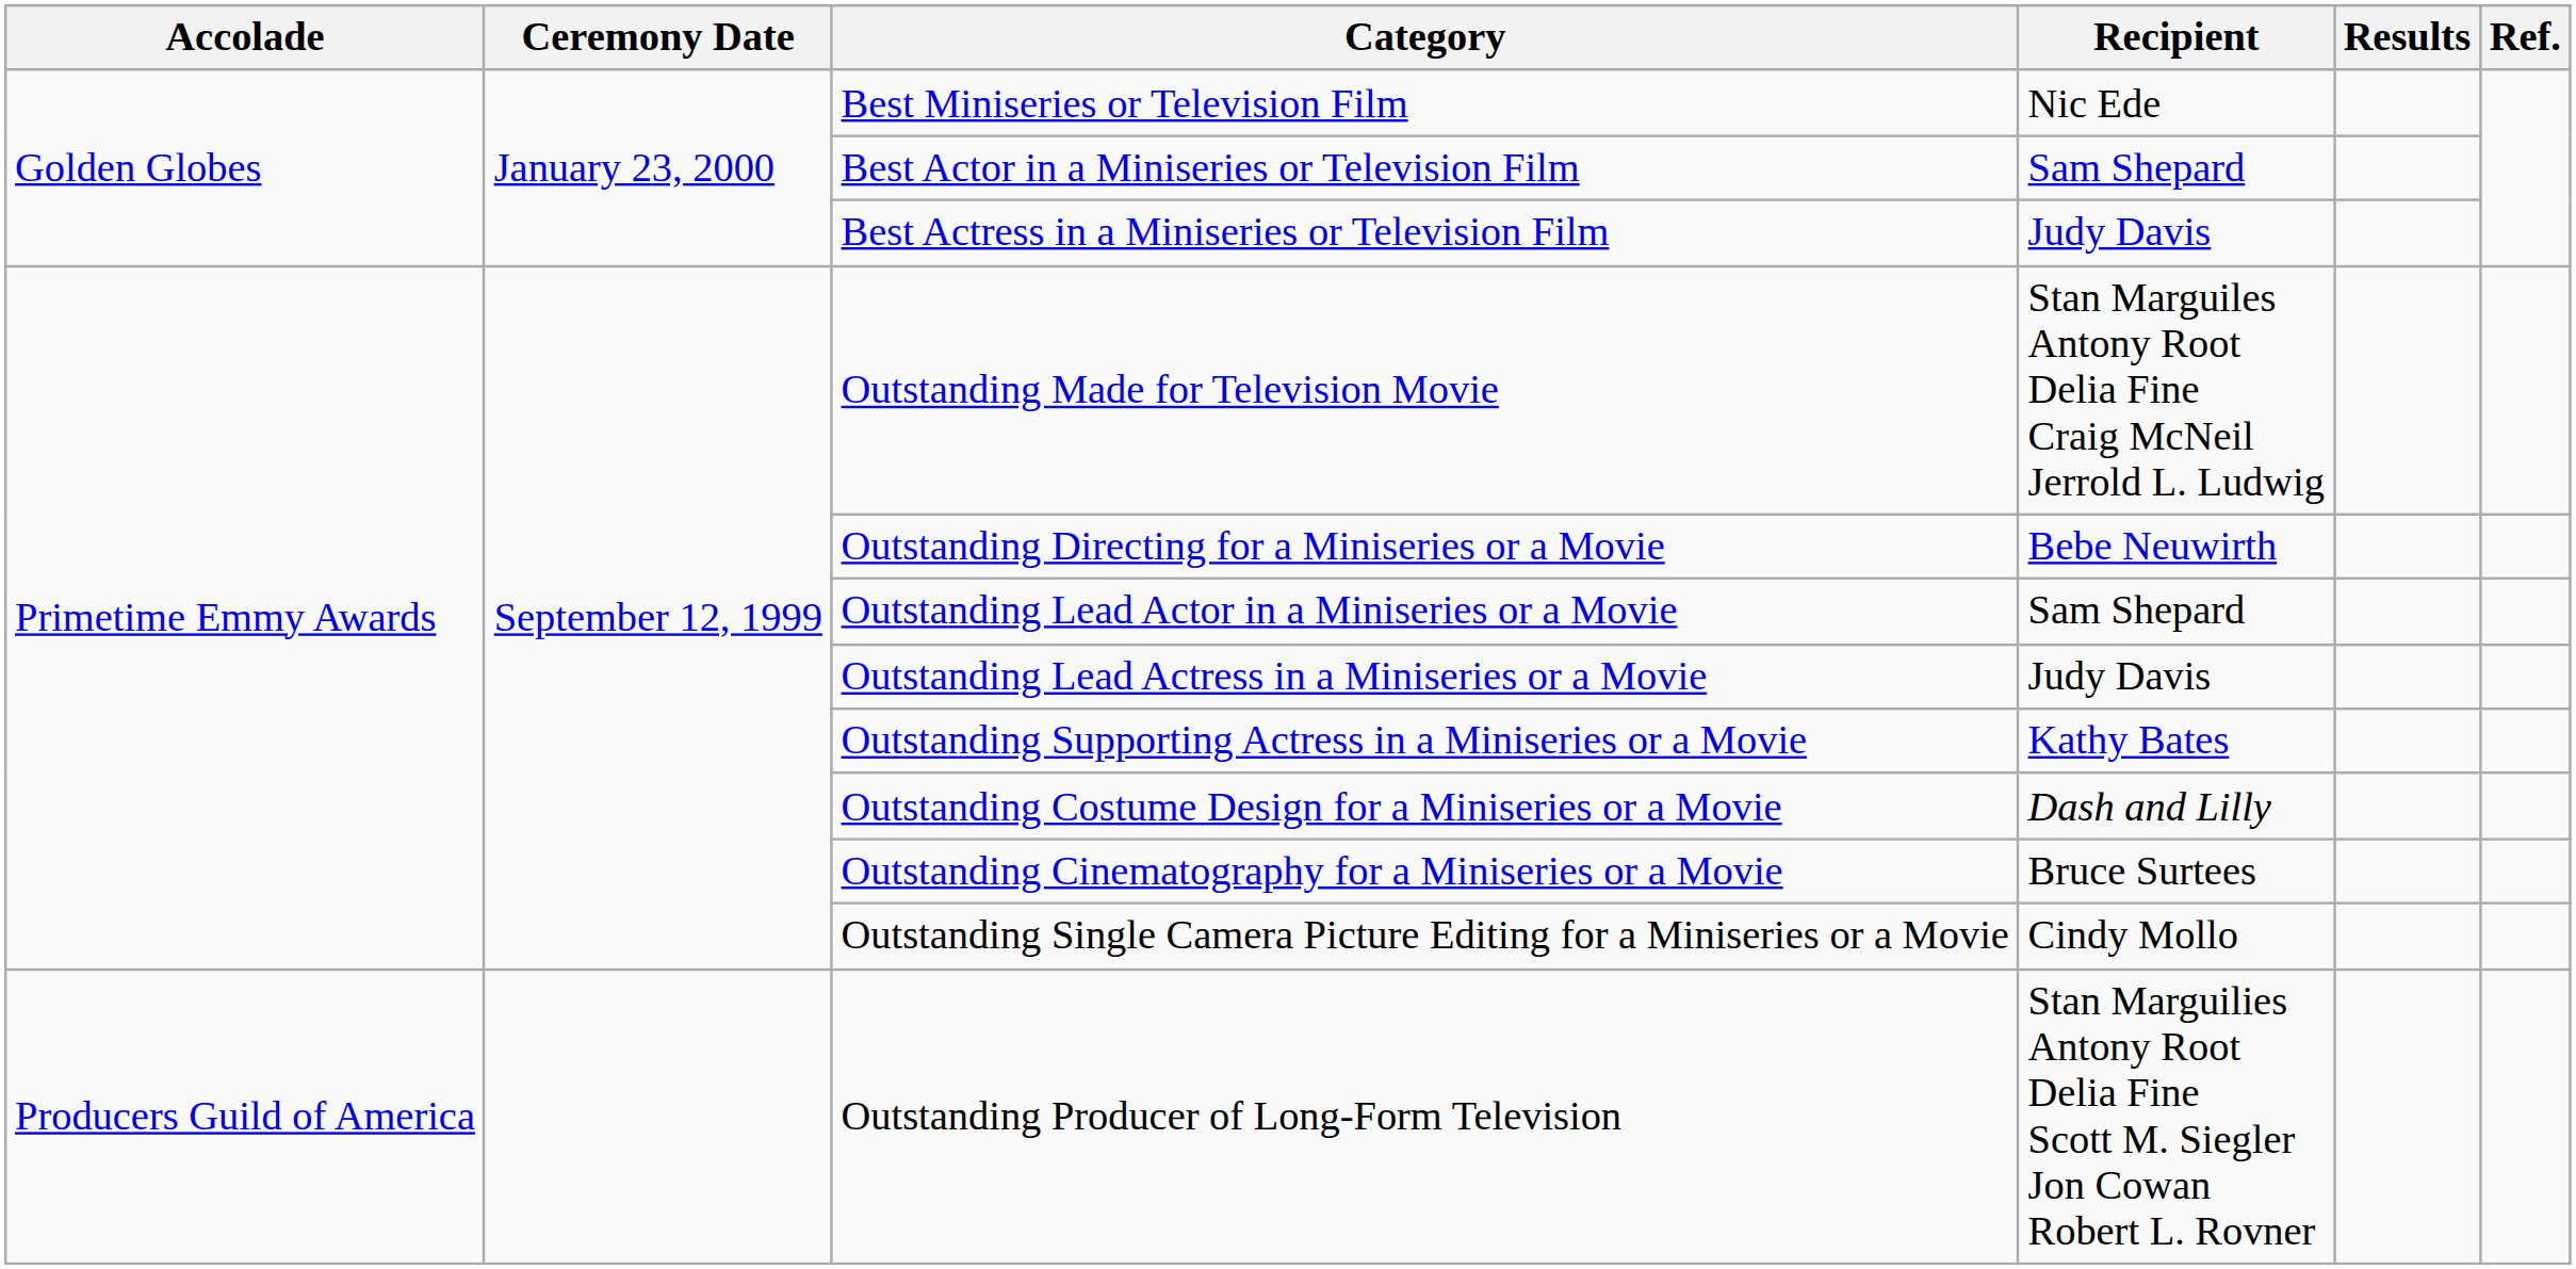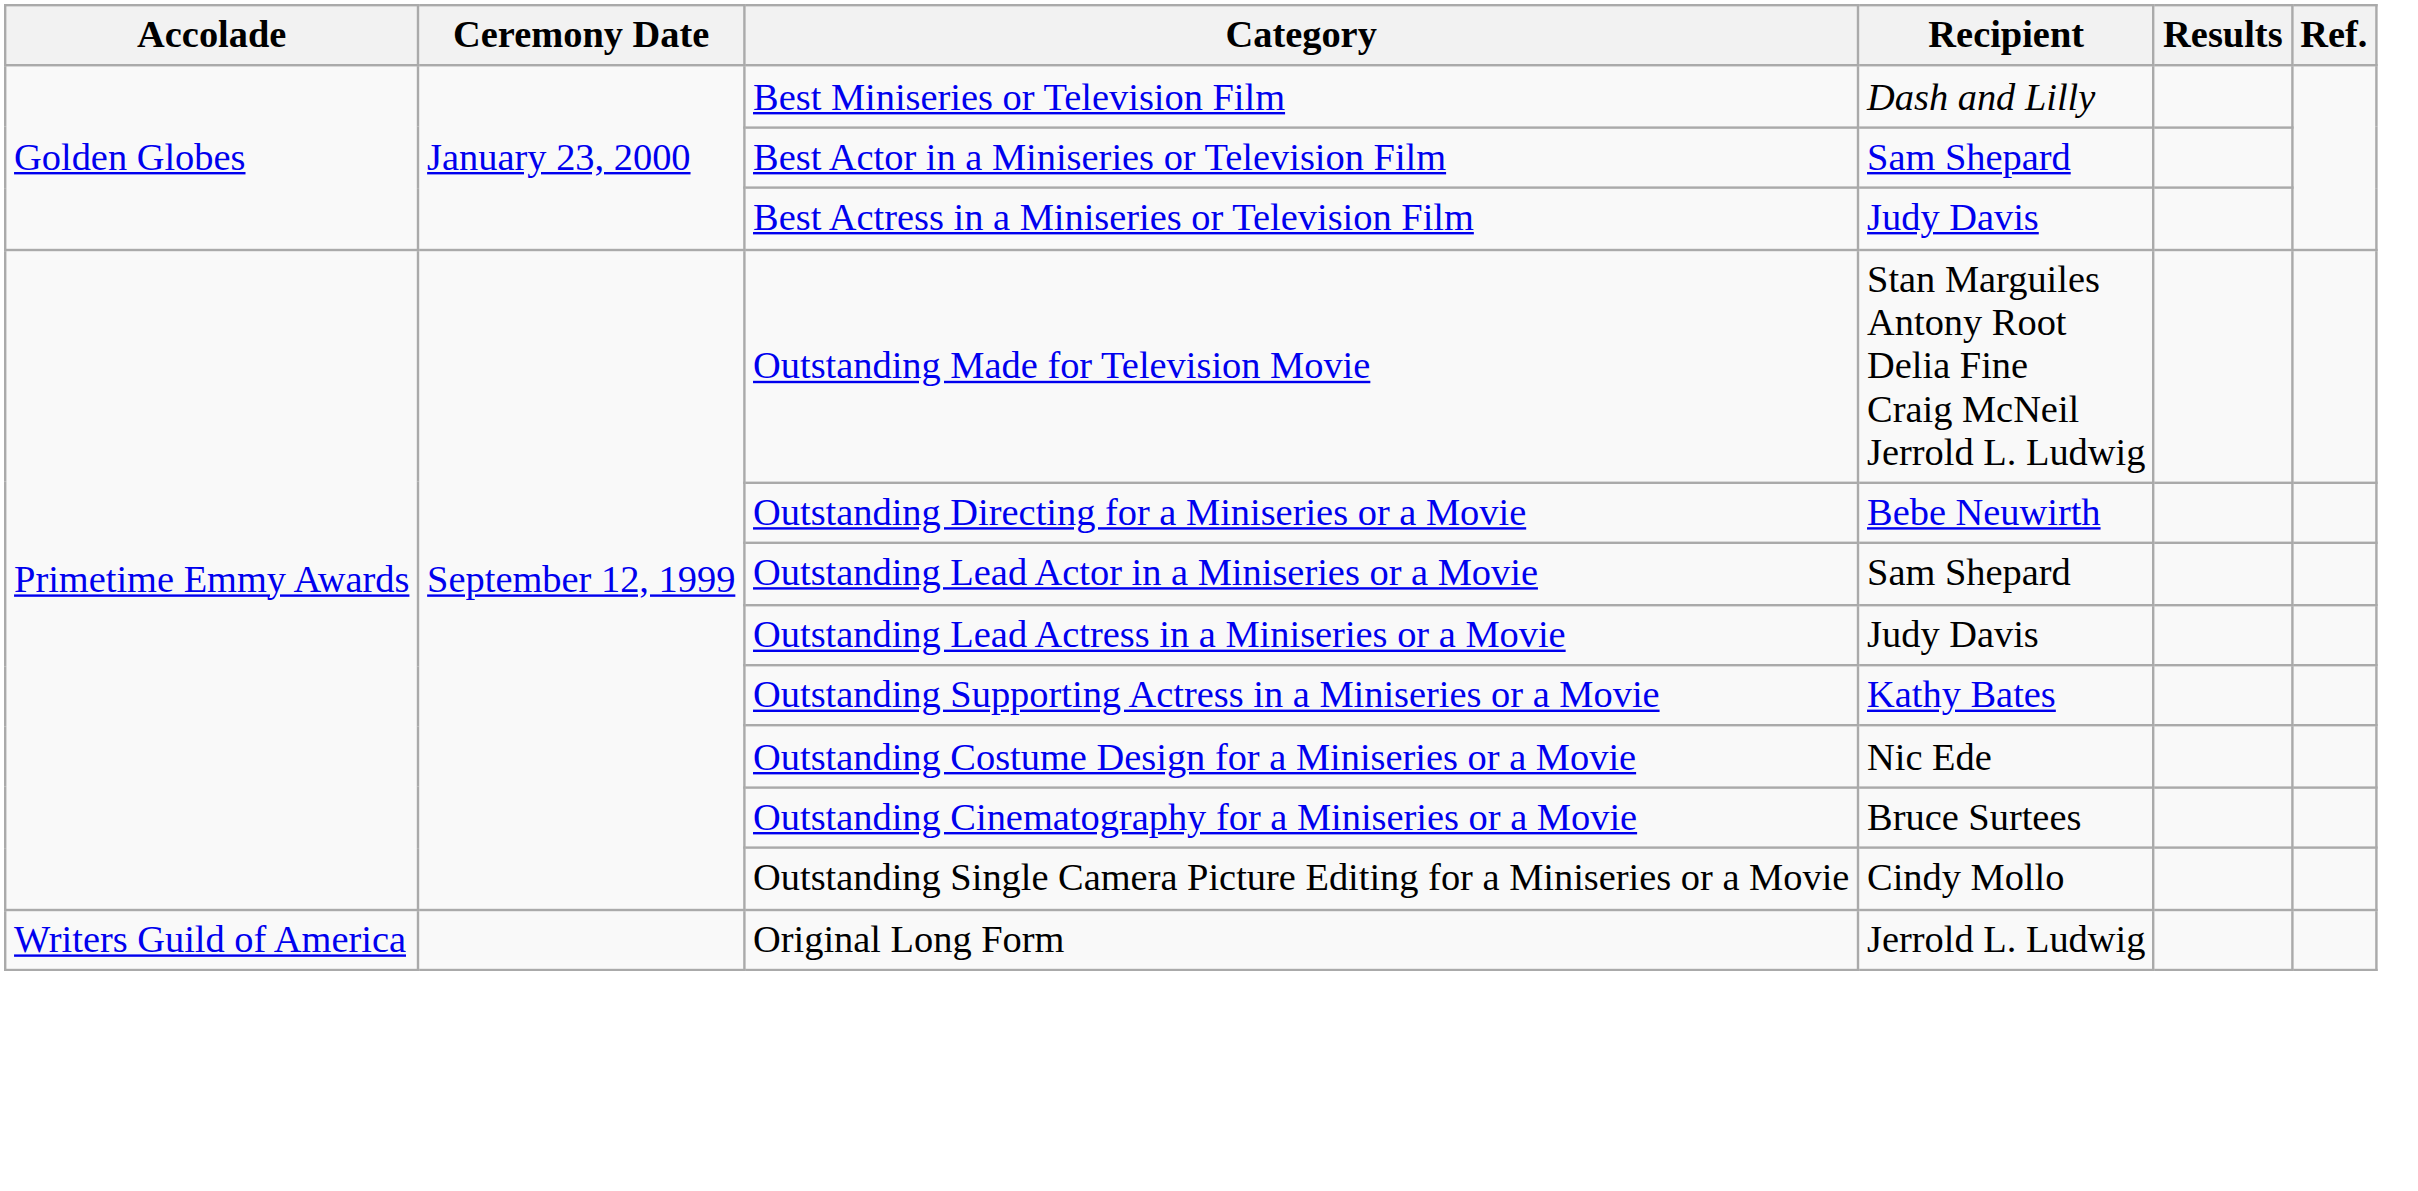Best Miniseries or Television Film | Recipient: Nic Ede -> Dash and Lilly
Outstanding Costume Design for a Miniseries or a Movie | Recipient: Dash and Lilly -> Nic Ede
- row: Producers Guild of America | Outstanding Producer of Long-Form Television | Stan Marguilies Antony Root Delia Fine Scott M. Siegler Jon Cowan Robert L. Rovner
+ row: Writers Guild of America | Original Long Form | Jerrold L. Ludwig
